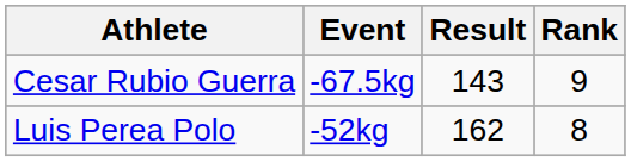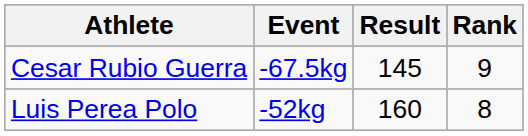Cesar Rubio Guerra | Result: 143 -> 145
Luis Perea Polo | Result: 162 -> 160
